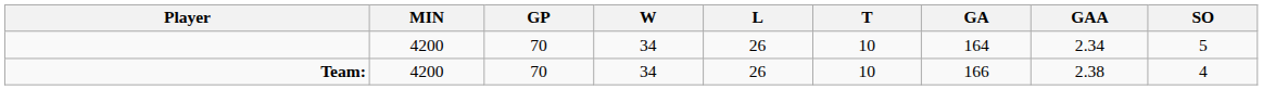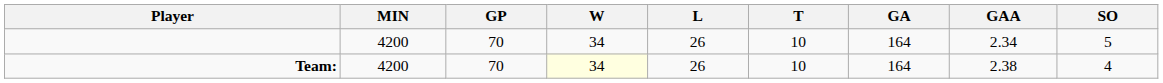Team: | W: no background -> lightyellow background
Team: | GA: 166 -> 164
